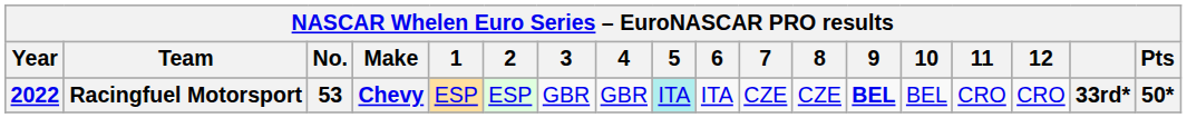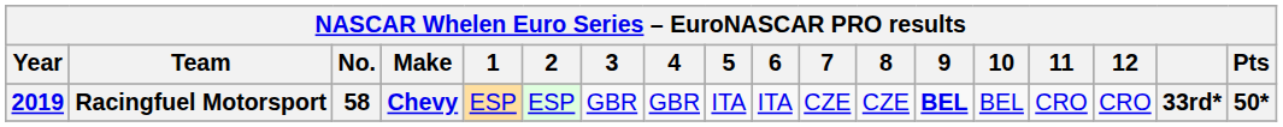Racingfuel Motorsport | Year: 2022 -> 2019
Racingfuel Motorsport | No.: 53 -> 58
Racingfuel Motorsport | 5: paleturquoise background -> no background
